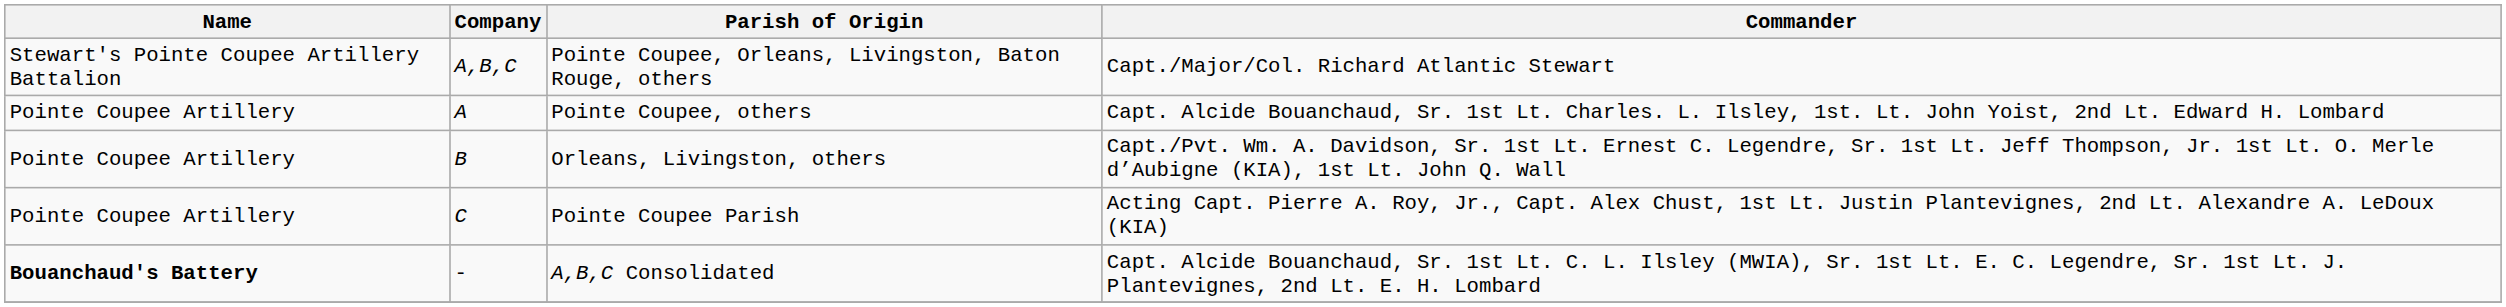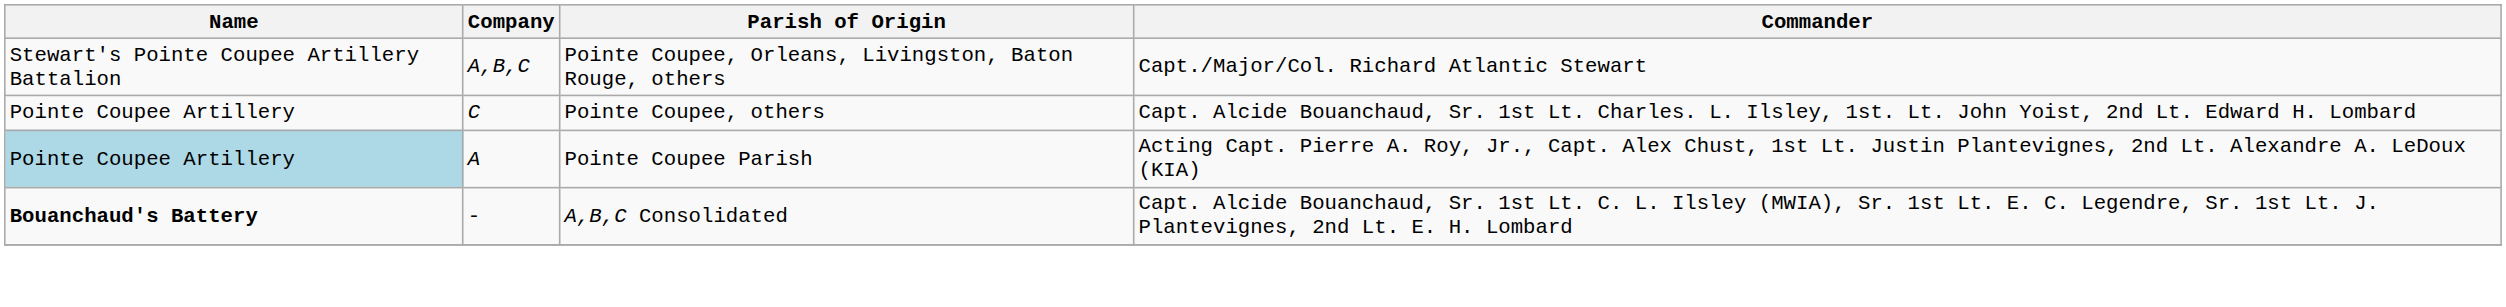Pointe Coupee, others | Company: A -> C
- row: Pointe Coupee Artillery | B | Orleans, Livingston, others | Capt./Pvt. Wm. A. Davidson, Sr. 1st Lt. Ernest C. Legendre, Sr. 1st Lt. Jeff Thompson, Jr. 1st Lt. O. Merle d’Aubigne (KIA), 1st Lt. John Q. Wall
Pointe Coupee Parish | Name: no background -> lightblue background
Pointe Coupee Parish | Company: C -> A
